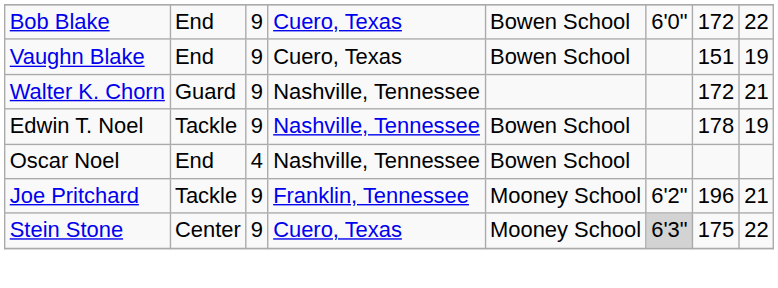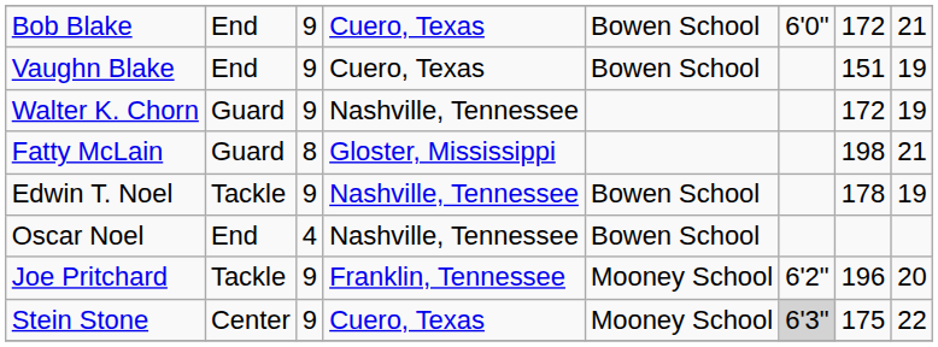Bob Blake | column 8: 22 -> 21
Walter K. Chorn | column 8: 21 -> 19
+ row: Fatty McLain | Guard | 8 | Gloster, Mississippi | 198 | 21
Joe Pritchard | column 8: 21 -> 20
